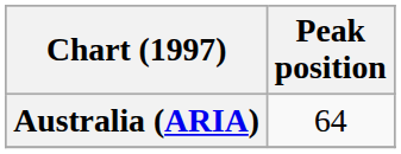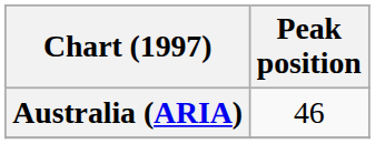Australia (ARIA) | Peak position: 64 -> 46
